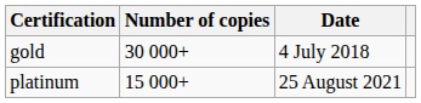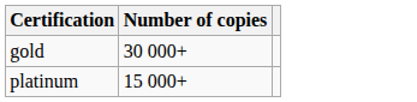- column: Date | 4 July 2018 | 25 August 2021
